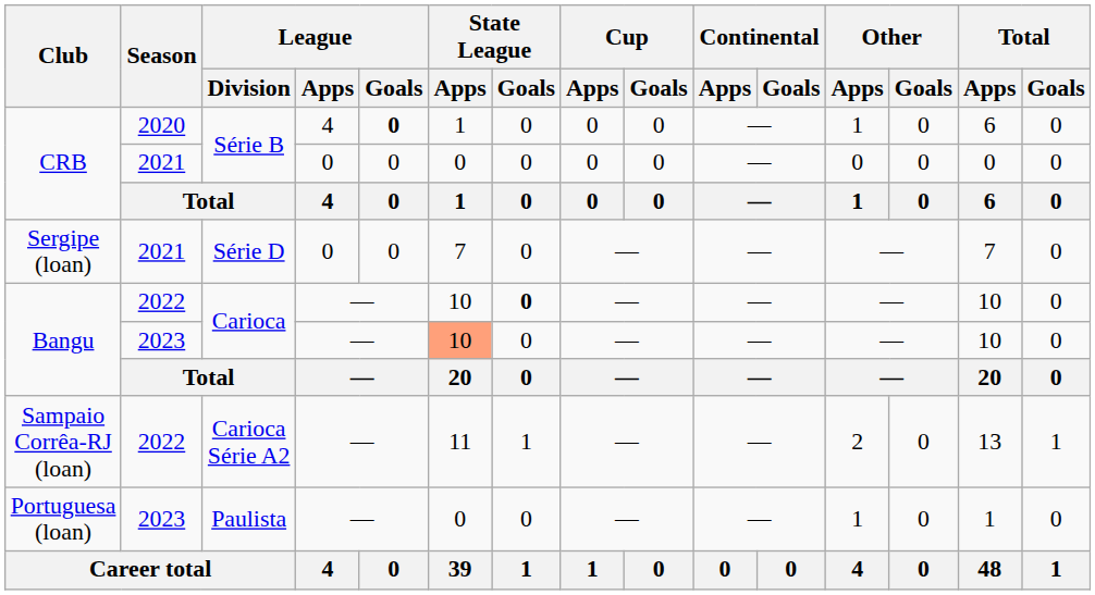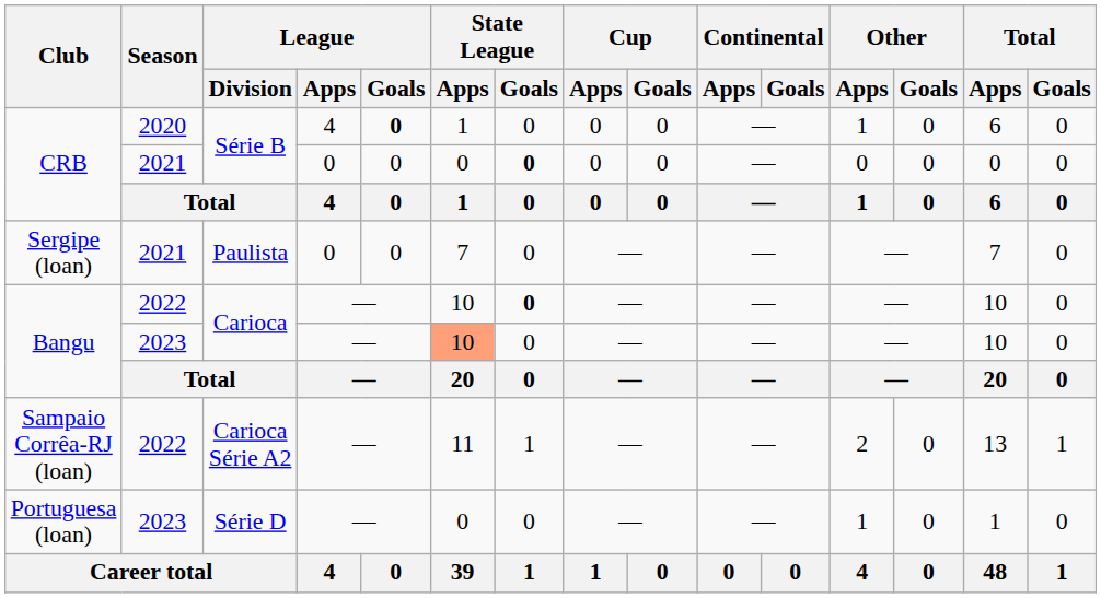CRB / 2021 | State League / Goals: normal -> bold
Sergipe (loan) | League / Division: Série D -> Paulista
Portuguesa (loan) | League / Division: Paulista -> Série D
